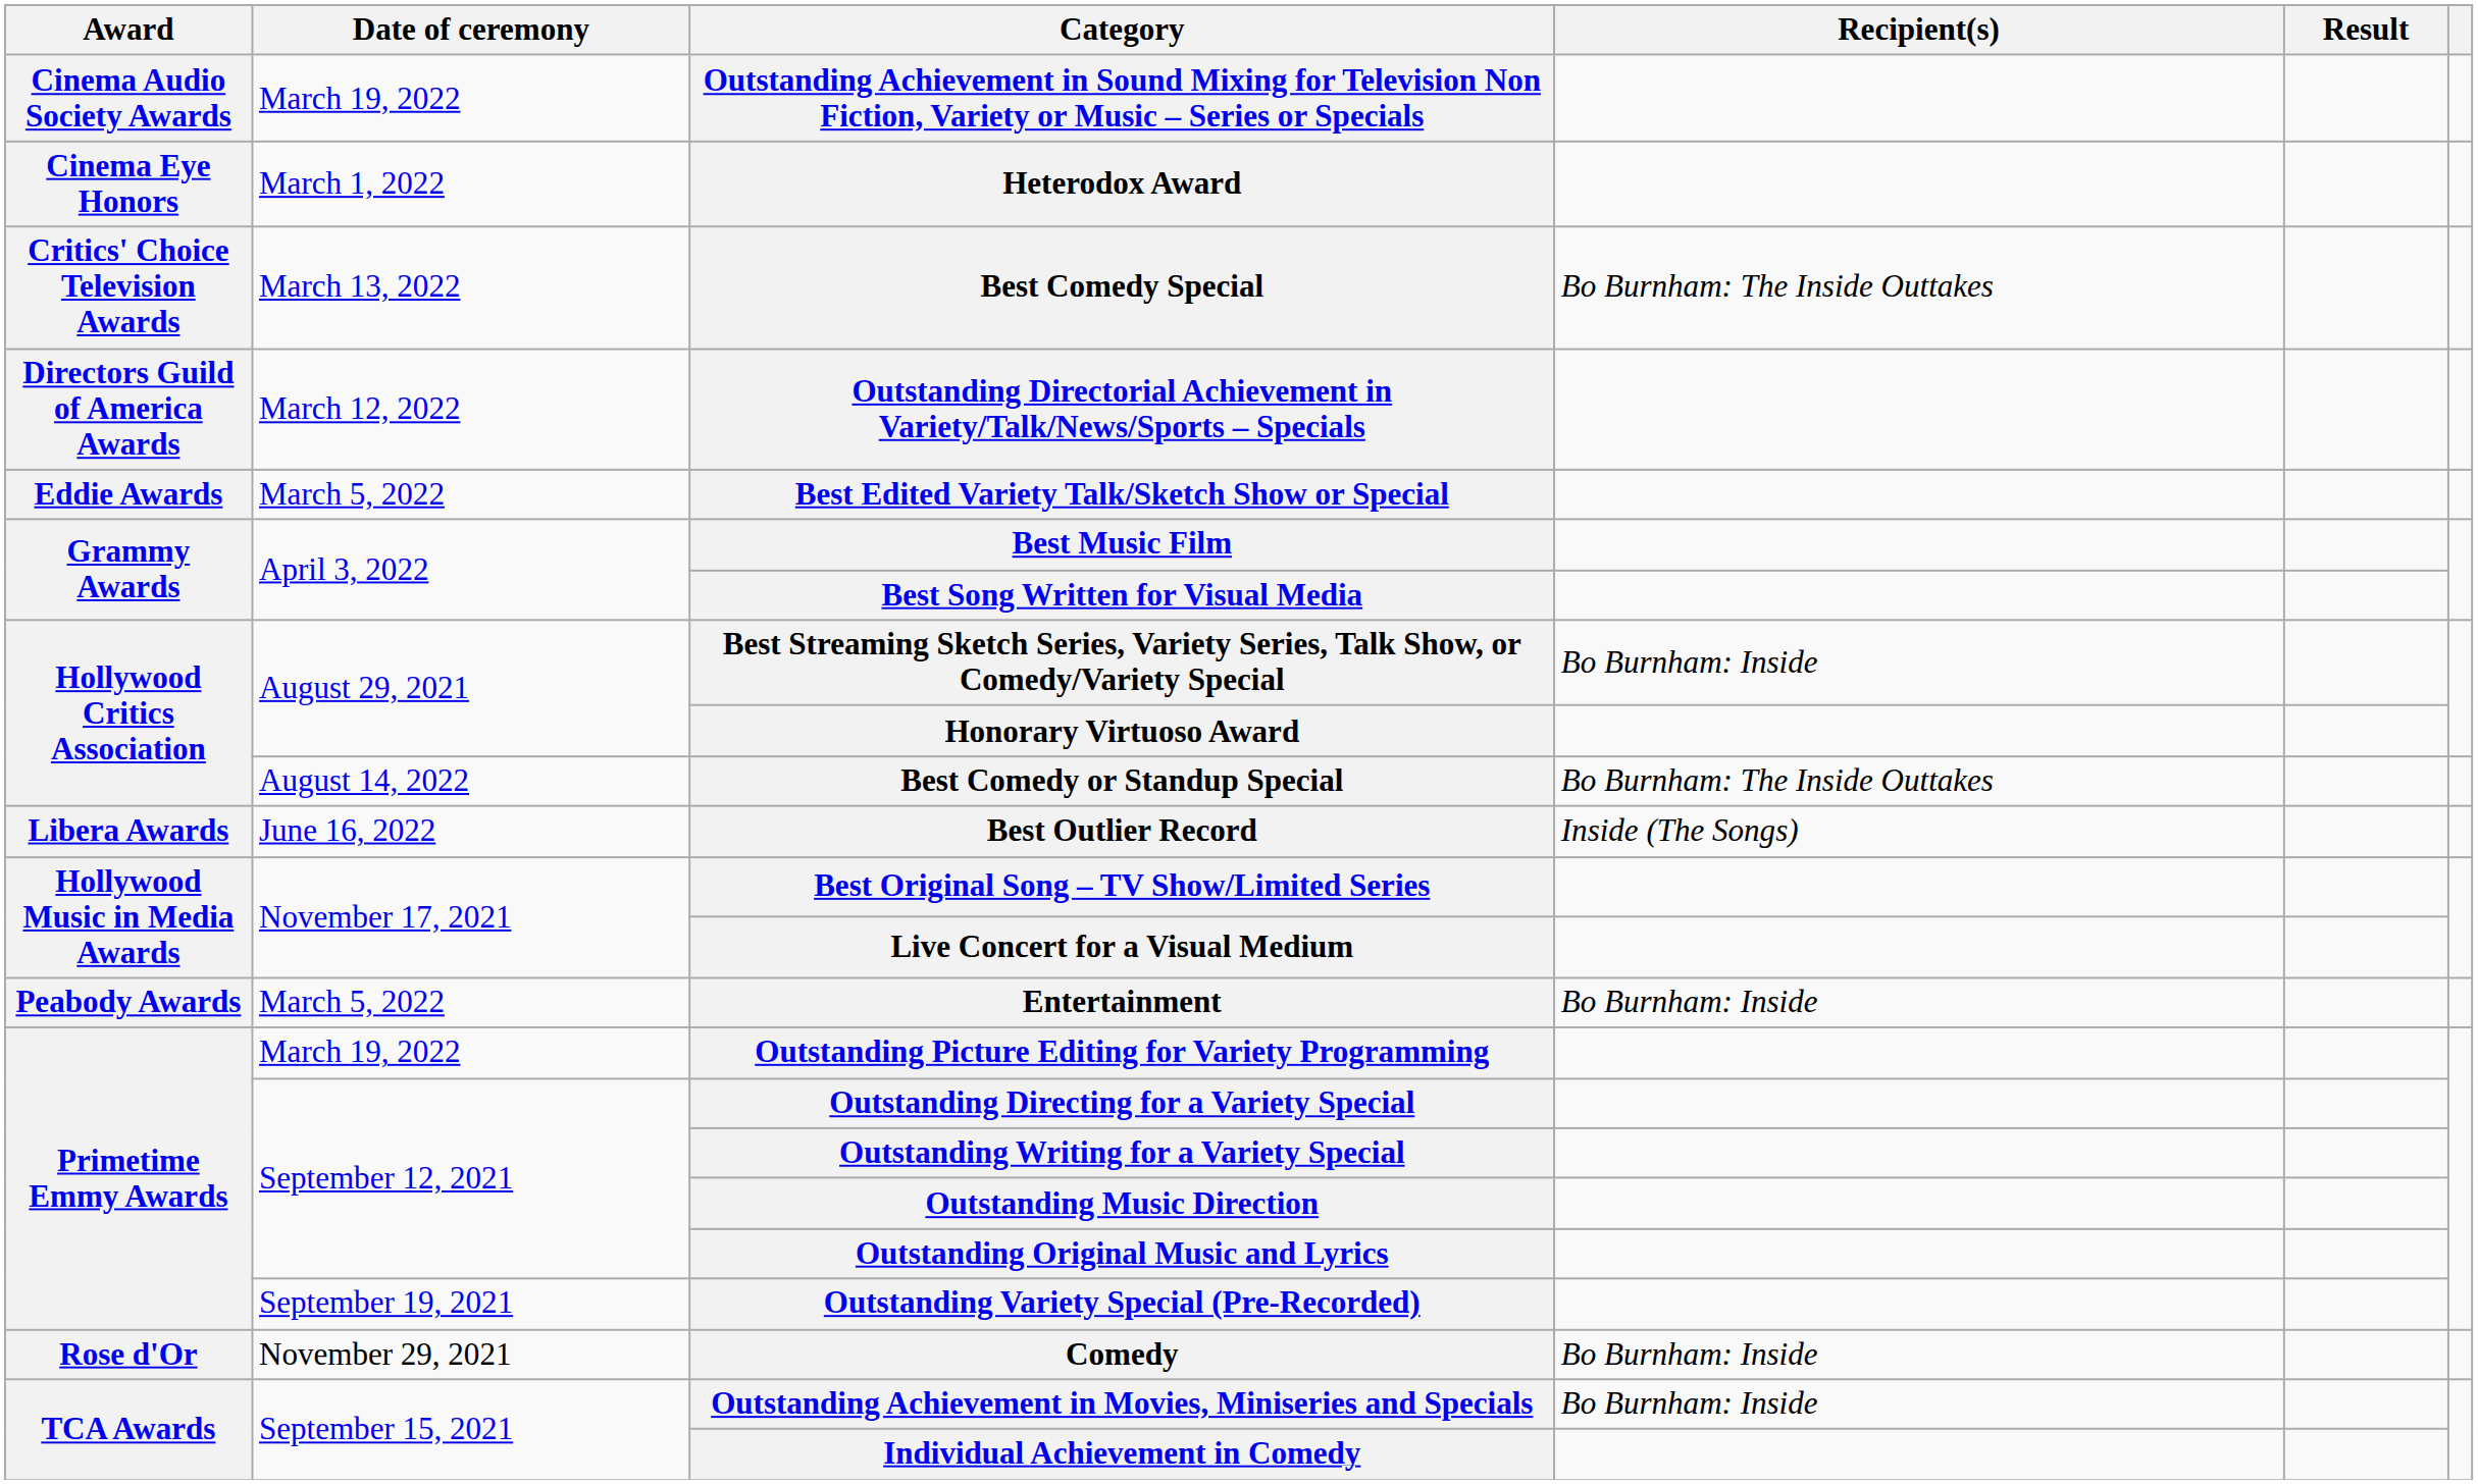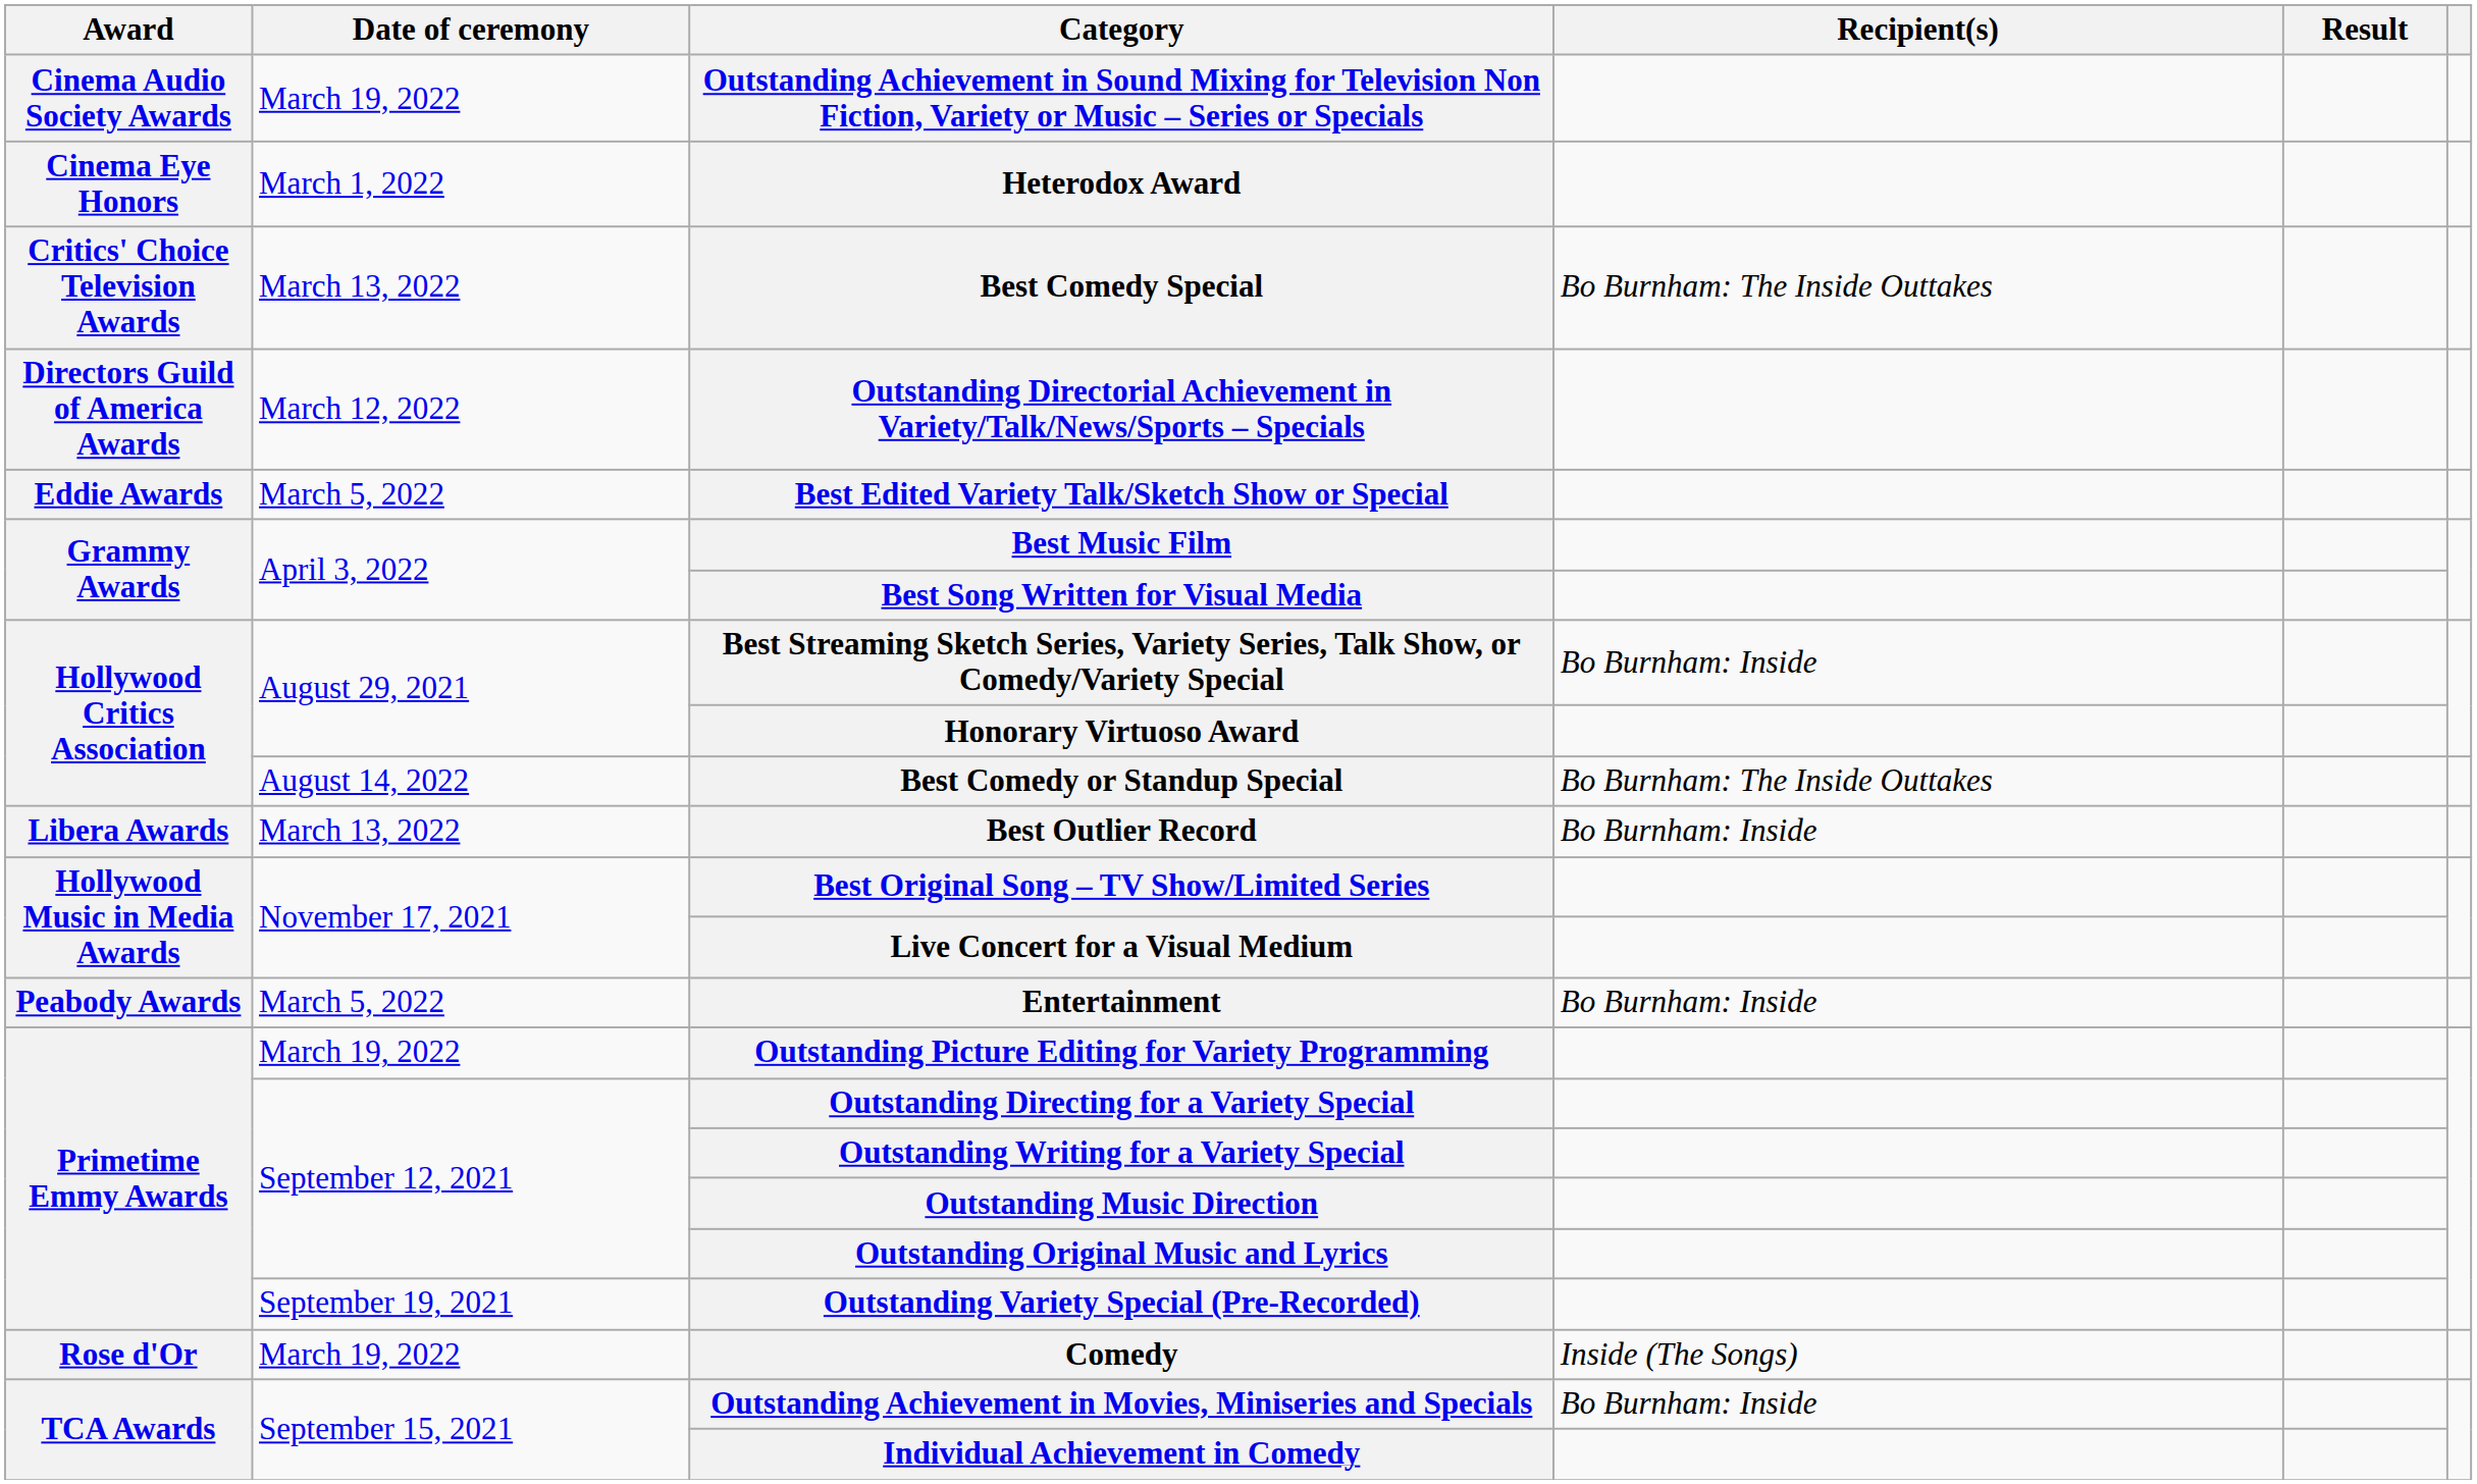Best Outlier Record | Date of ceremony: June 16, 2022 -> March 13, 2022
Best Outlier Record | Recipient(s): Inside (The Songs) -> Bo Burnham: Inside
Comedy | Date of ceremony: November 29, 2021 -> March 19, 2022
Comedy | Recipient(s): Bo Burnham: Inside -> Inside (The Songs)
